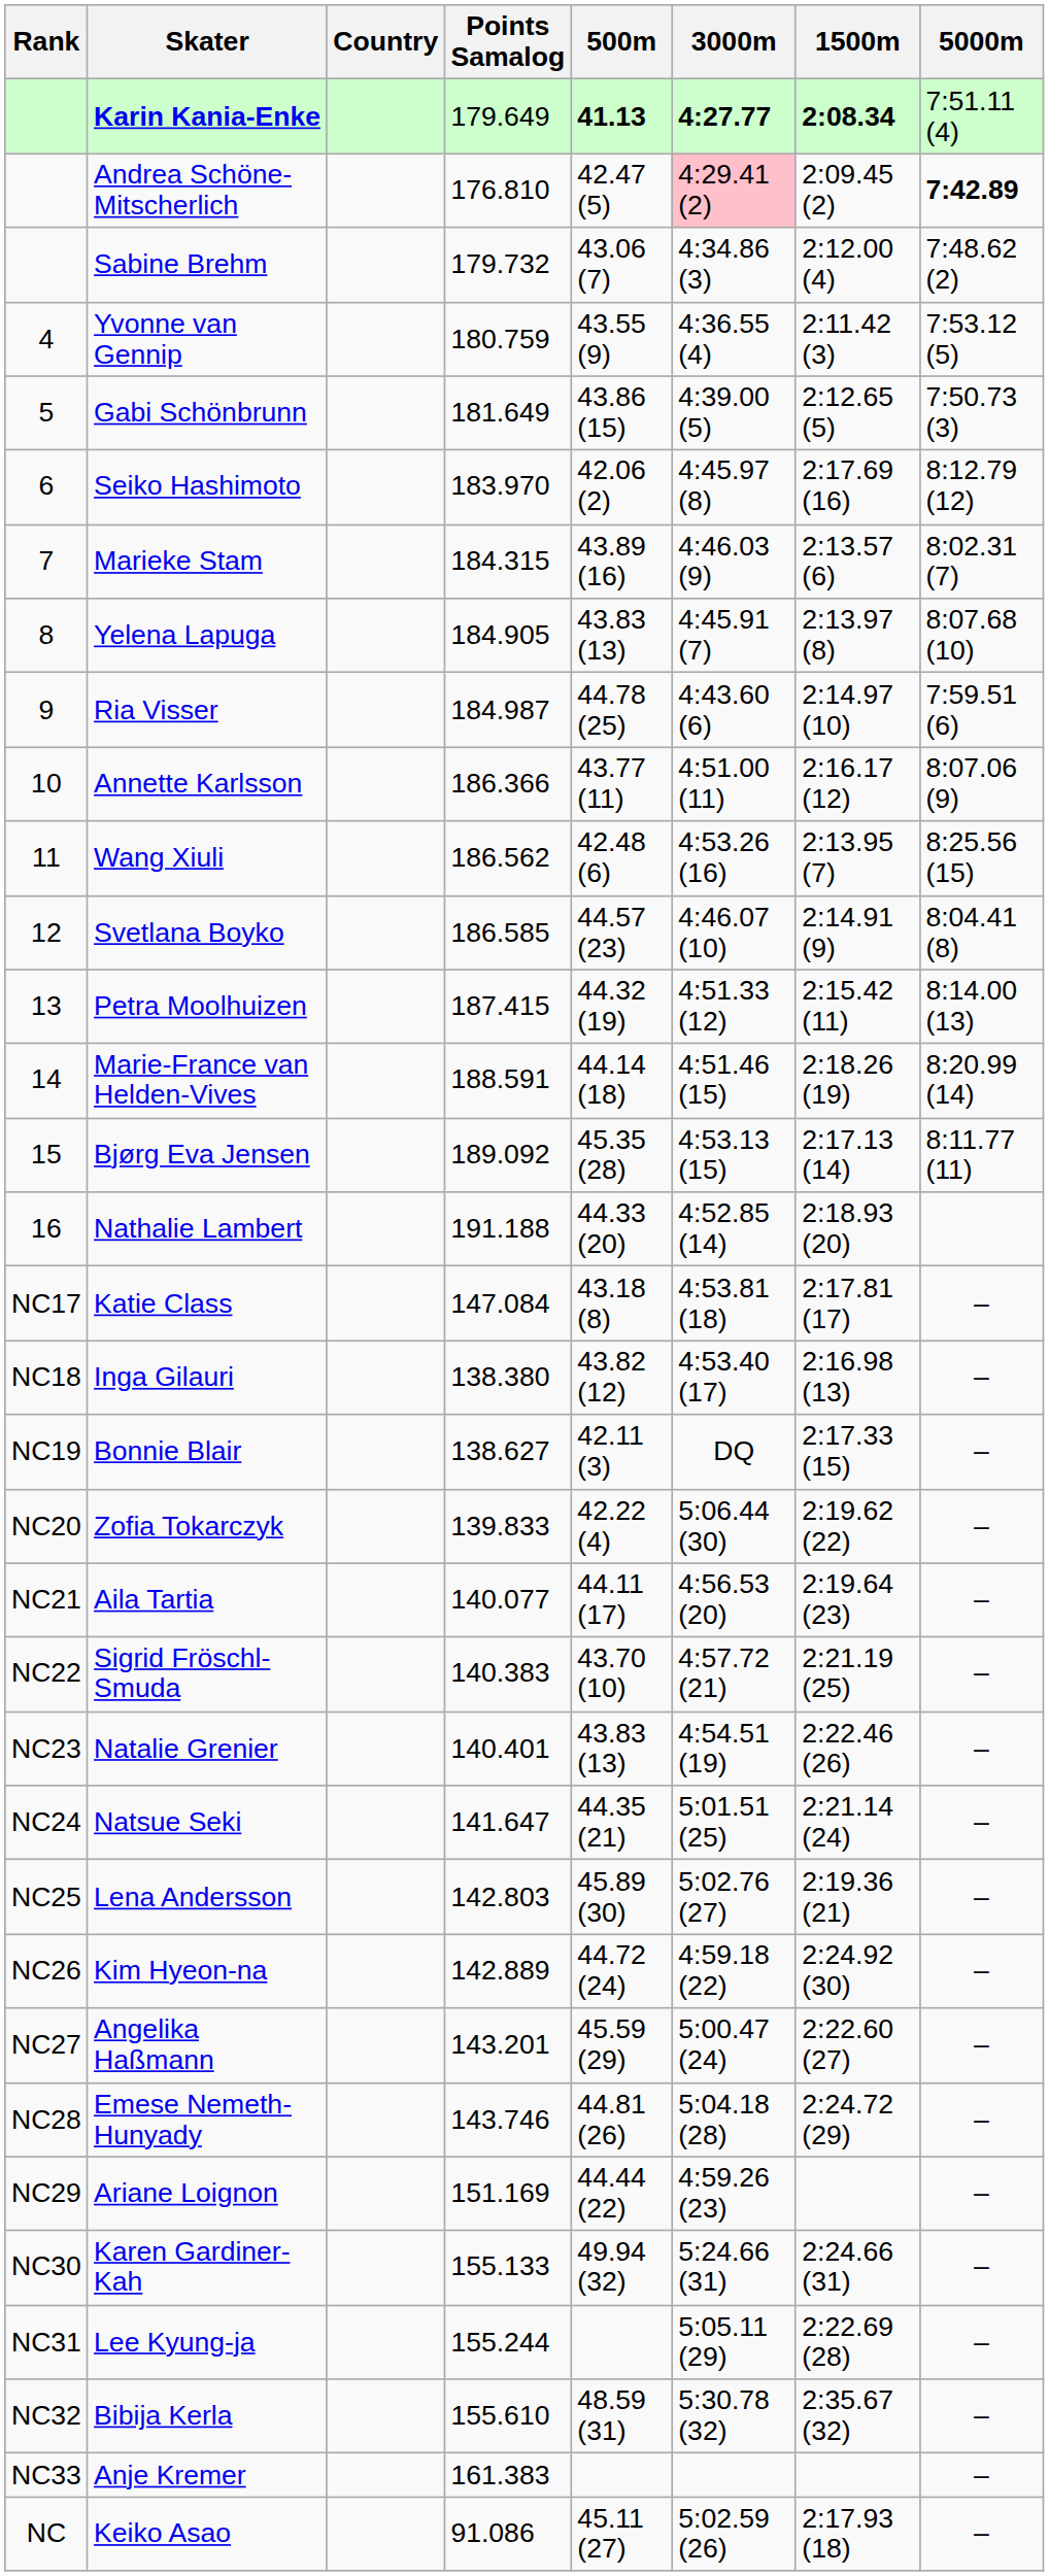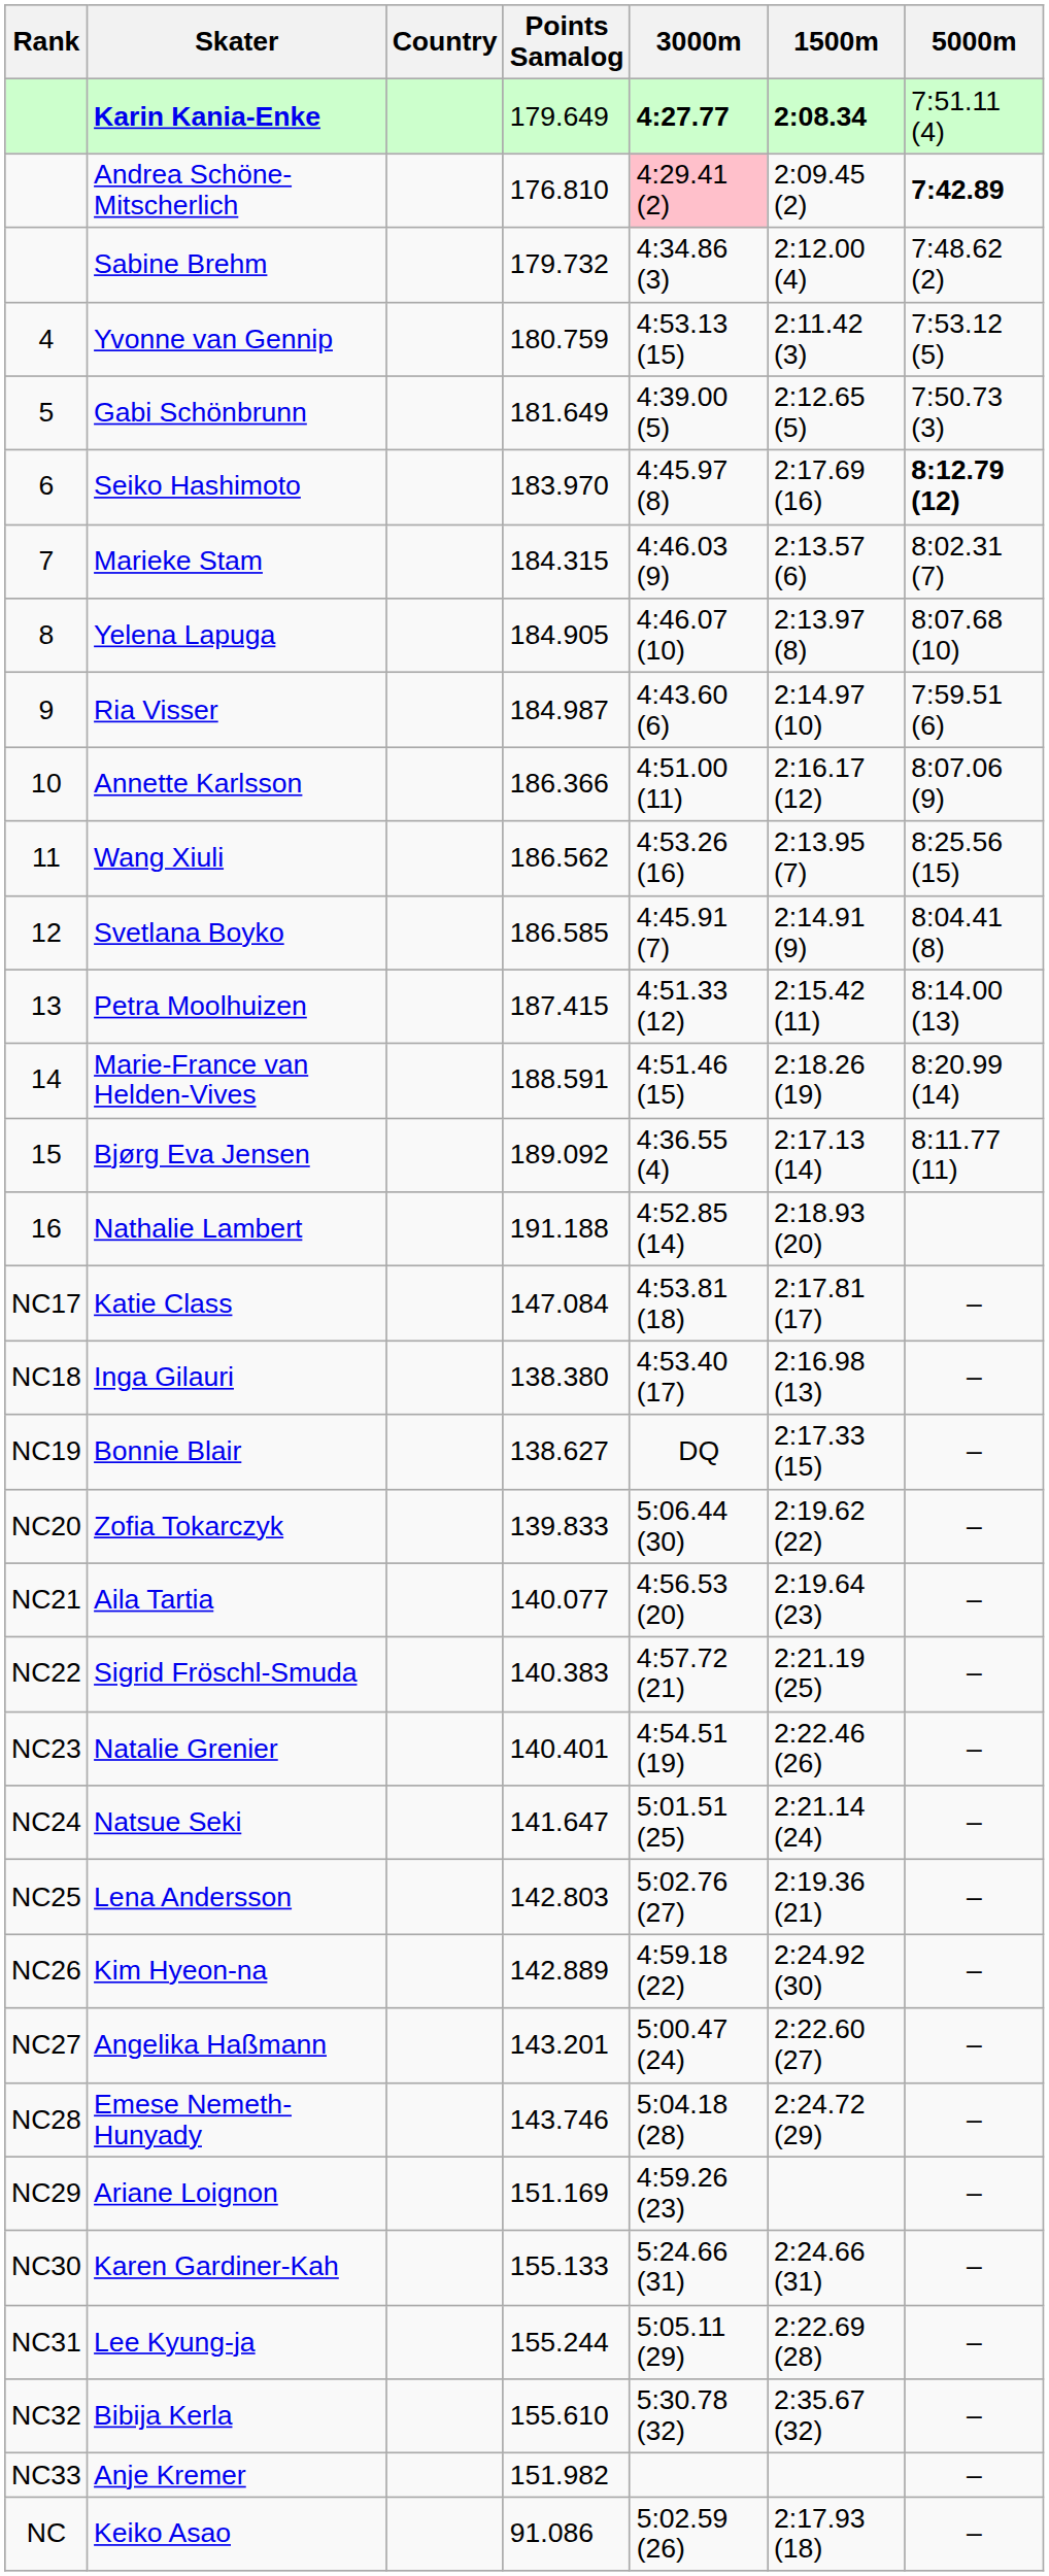- column: 500m | 41.13 | 42.47 (5) | 43.06 (7) | 43.55 (9) | 43.86 (15) | 42.06 (2) | 43.89 (16) | 43.83 (13) | 44.78 (25) | 43.77 (11) | 42.48 (6) | 44.57 (23) | 44.32 (19) | 44.14 (18) | 45.35 (28) | 44.33 (20) | 43.18 (8) | 43.82 (12) | 42.11 (3) | 42.22 (4) | 44.11 (17) | 43.70 (10) | 43.83 (13) | 44.35 (21) | 45.89 (30) | 44.72 (24) | 45.59 (29) | 44.81 (26) | 44.44 (22) | 49.94 (32) | 48.59 (31) | 45.11 (27)
Yvonne van Gennip | 3000m: 4:36.55 (4) -> 4:53.13 (15)
Seiko Hashimoto | 5000m: normal -> bold
Yelena Lapuga | 3000m: 4:45.91 (7) -> 4:46.07 (10)
Svetlana Boyko | 3000m: 4:46.07 (10) -> 4:45.91 (7)
Bjørg Eva Jensen | 3000m: 4:53.13 (15) -> 4:36.55 (4)
Anje Kremer | Points Samalog: 161.383 -> 151.982
